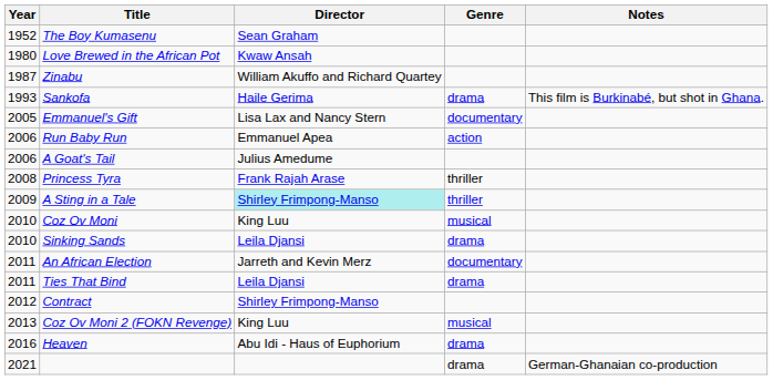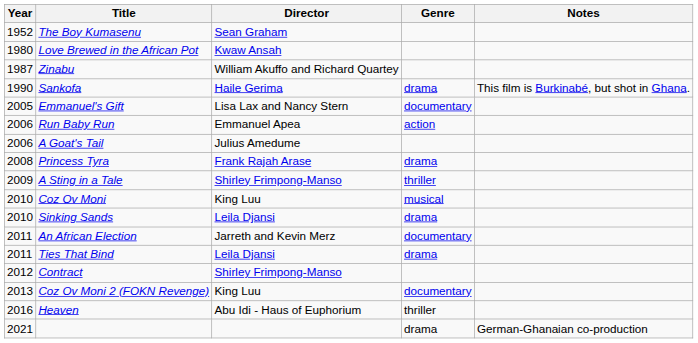Sankofa | Year: 1993 -> 1990
Princess Tyra | Genre: thriller -> drama
A Sting in a Tale | Director: paleturquoise background -> no background
Coz Ov Moni 2 (FOKN Revenge) | Genre: musical -> documentary
Heaven | Genre: drama -> thriller
